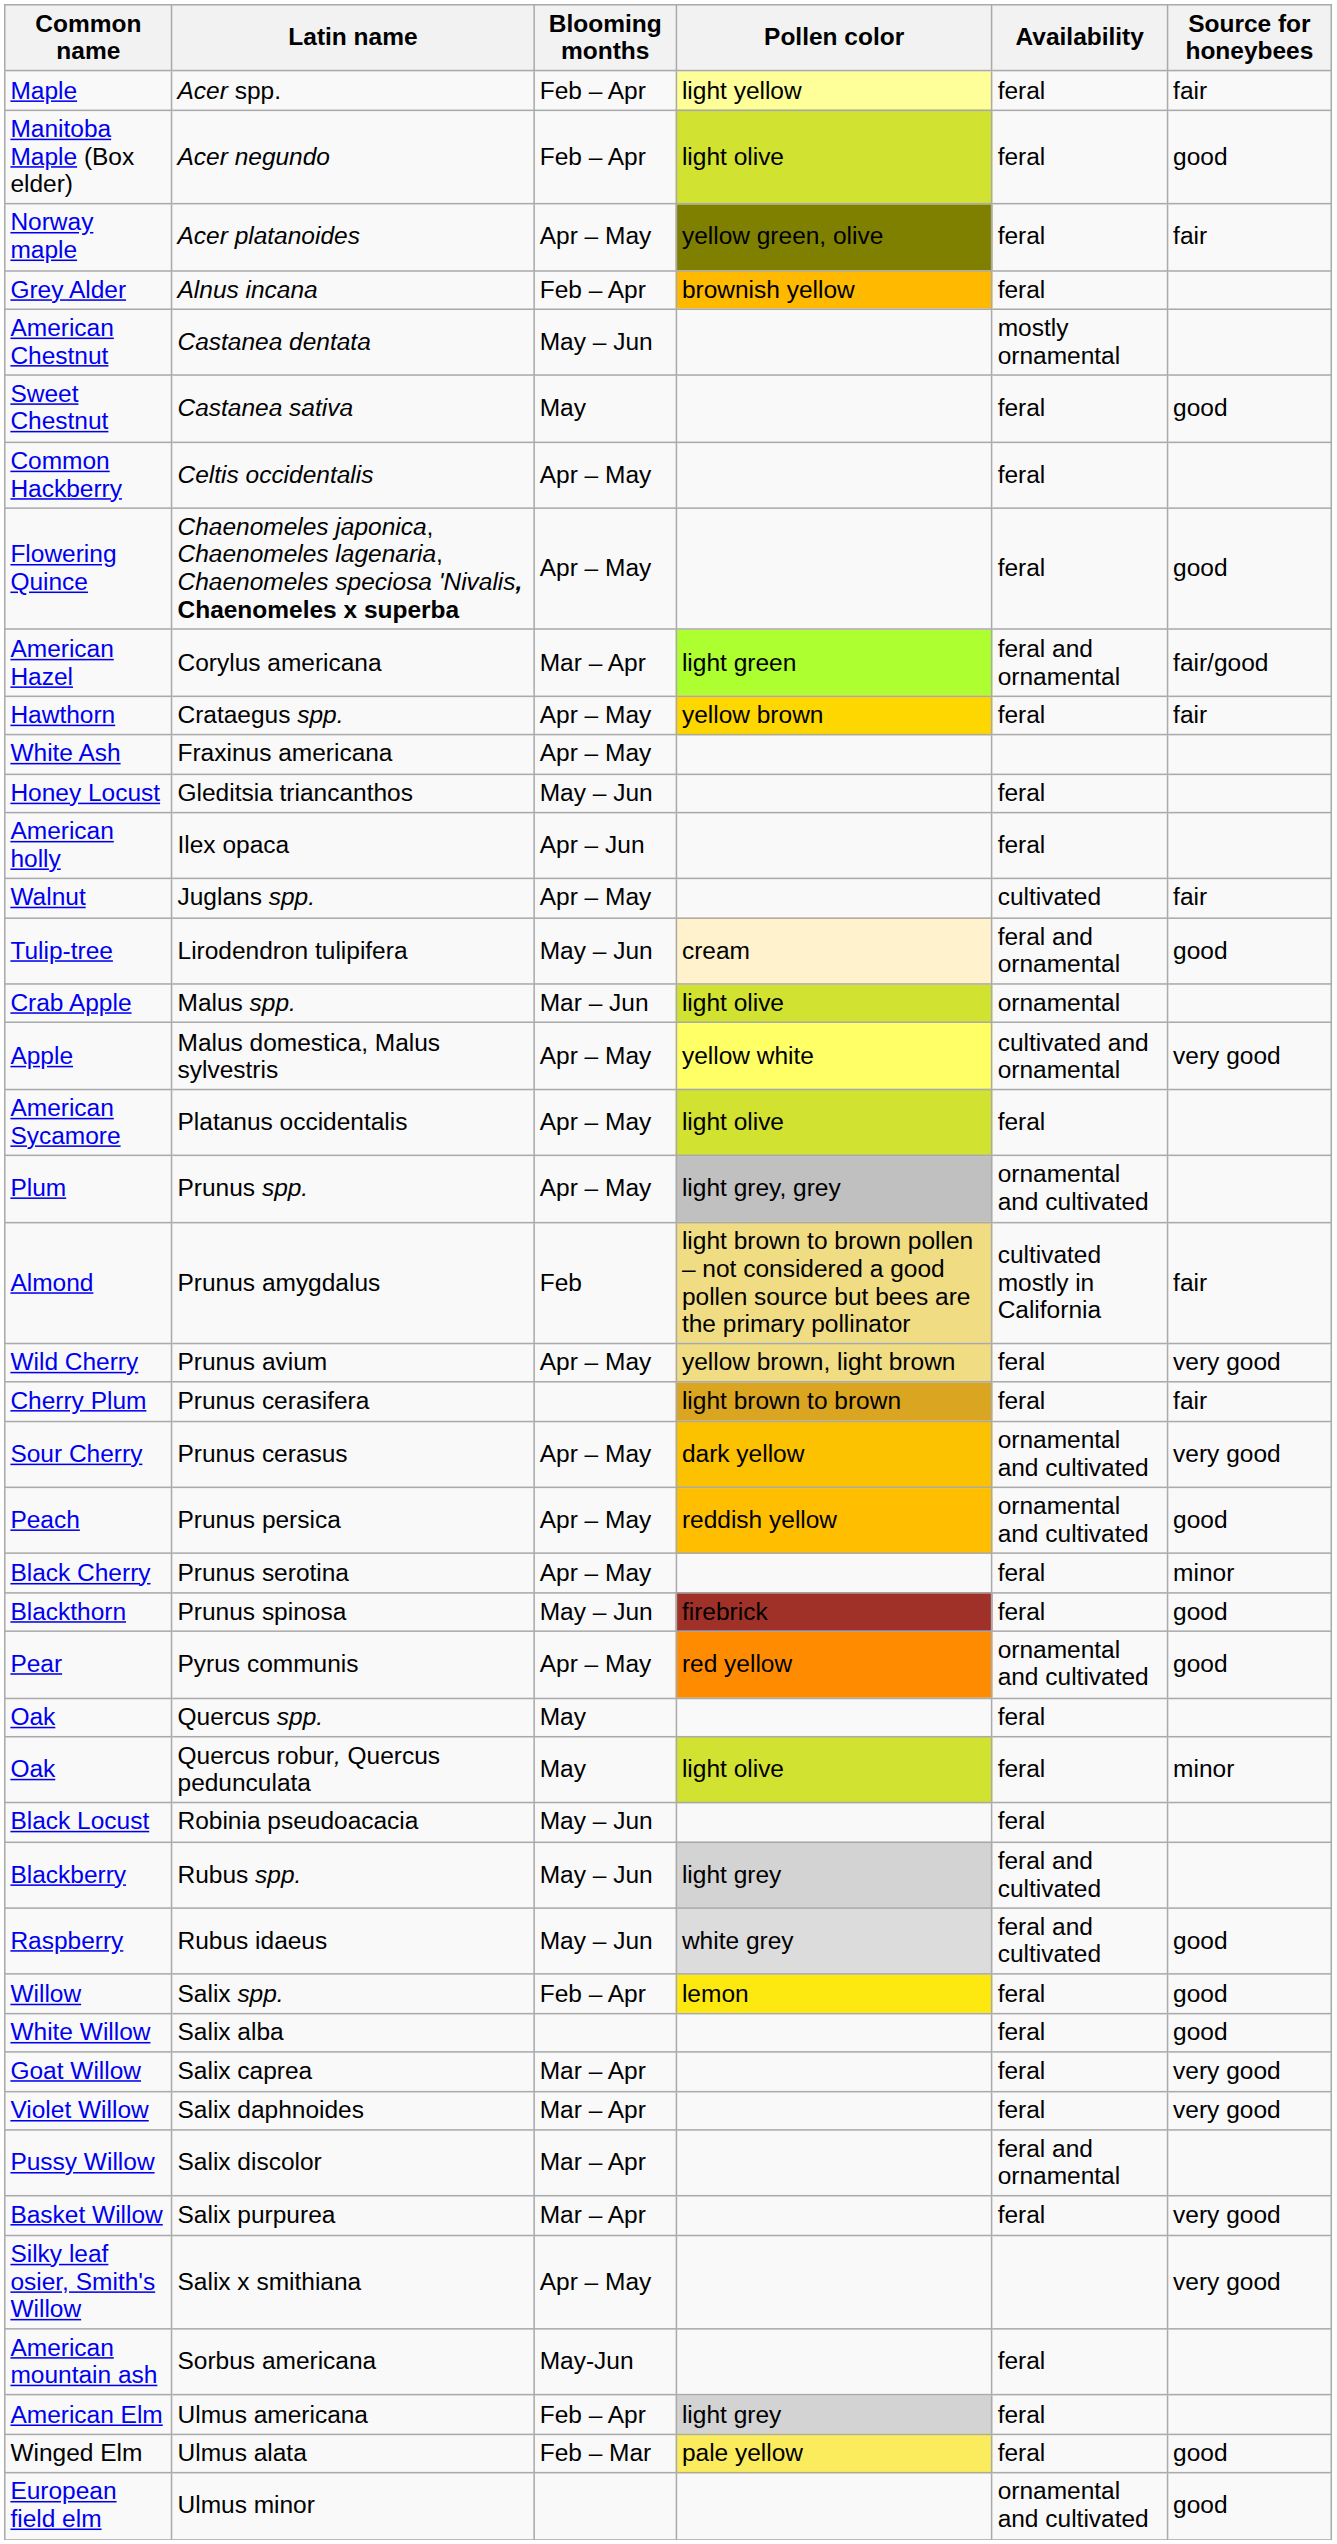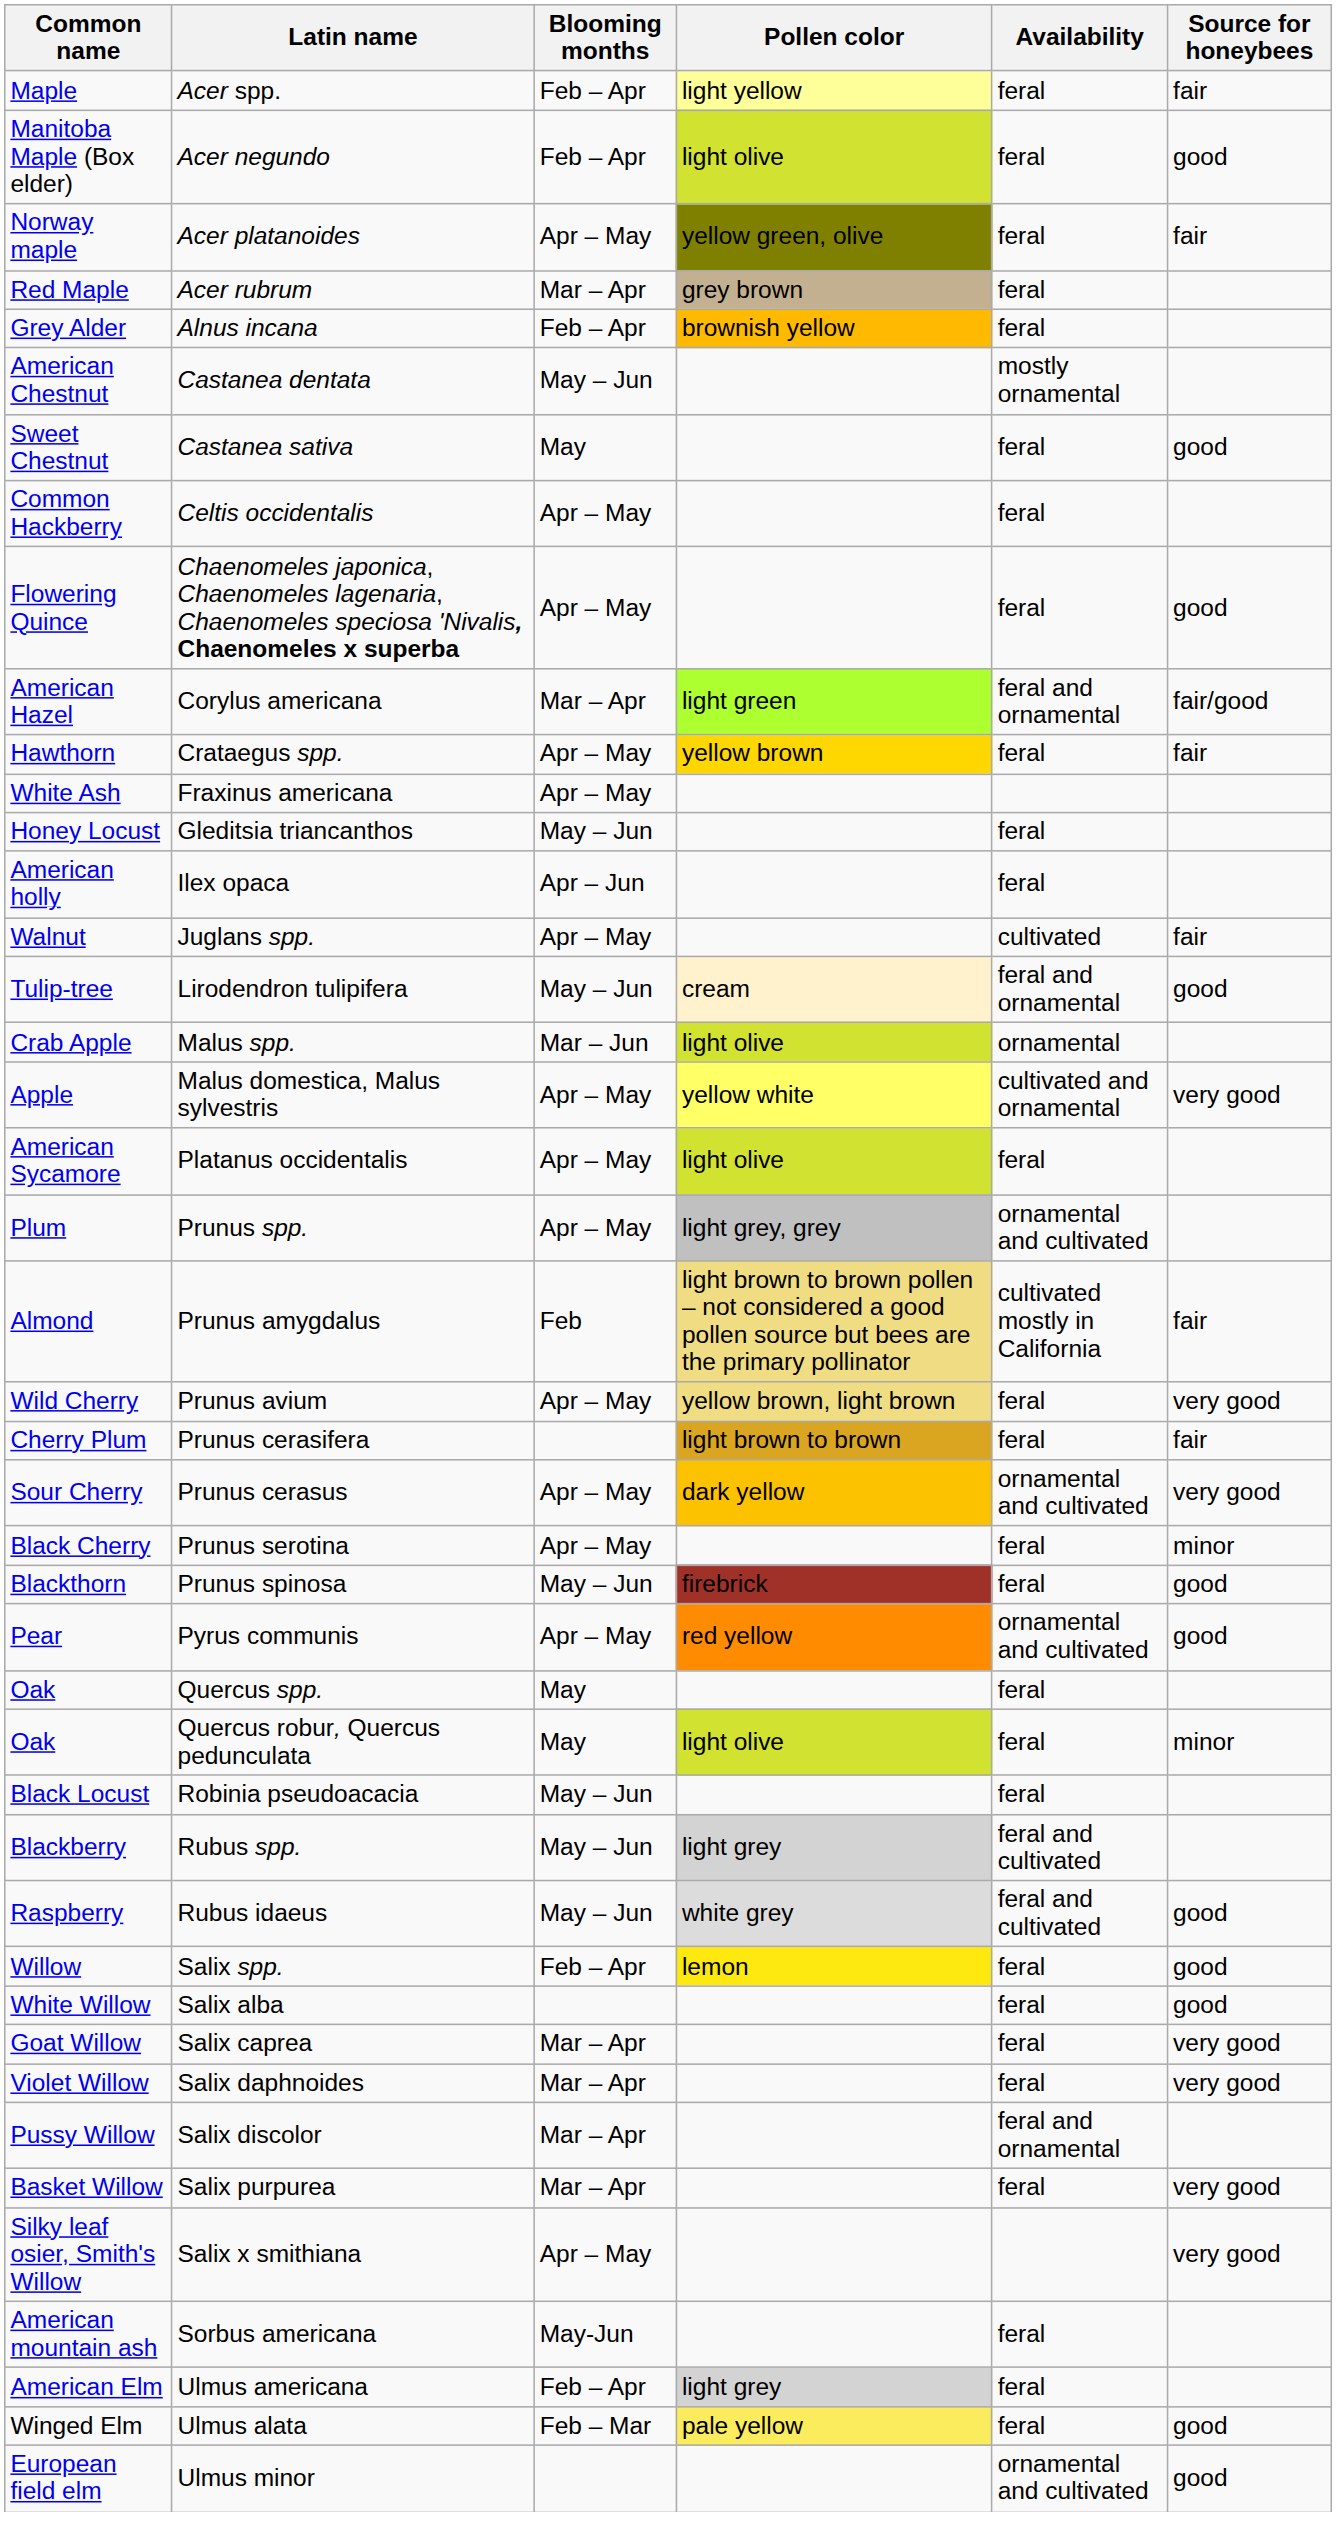+ row: Red Maple | Acer rubrum | Mar – Apr | grey brown | feral
- row: Peach | Prunus persica | Apr – May | reddish yellow | ornamental and cultivated | good
